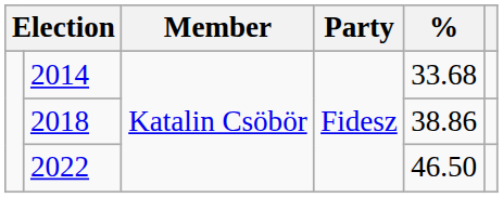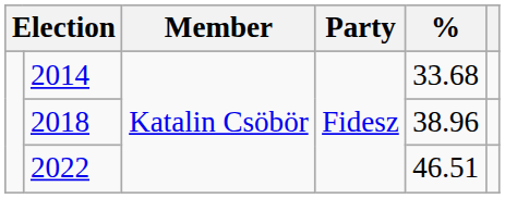2018 | %: 38.86 -> 38.96
2022 | %: 46.50 -> 46.51
